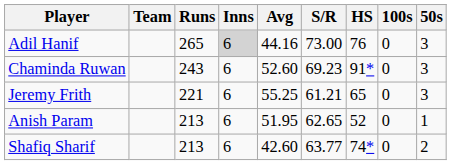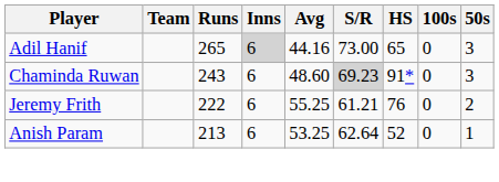Adil Hanif | HS: 76 -> 65
Chaminda Ruwan | Avg: 52.60 -> 48.60
Chaminda Ruwan | S/R: no background -> lightgrey background
Jeremy Frith | Runs: 221 -> 222
Jeremy Frith | HS: 65 -> 76
Jeremy Frith | 50s: 3 -> 2
Anish Param | Avg: 51.95 -> 53.25
Anish Param | S/R: 62.65 -> 62.64
- row: Shafiq Sharif | 213 | 6 | 42.60 | 63.77 | 74* | 0 | 2
